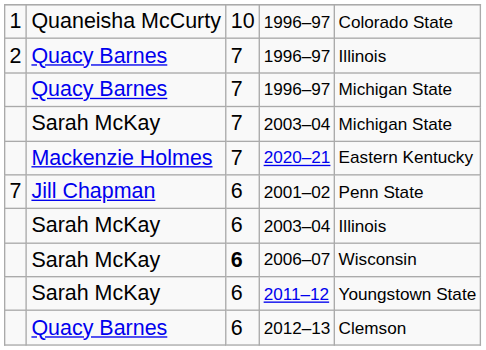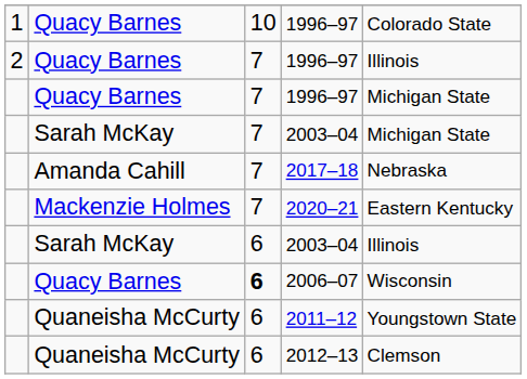1 / 1996–97 | column 2: Quaneisha McCurty -> Quacy Barnes
+ row: Amanda Cahill | 7 | 2017–18 | Nebraska
- row: 7 | Jill Chapman | 6 | 2001–02 | Penn State
2006–07 | column 2: Sarah McKay -> Quacy Barnes
2011–12 | column 2: Sarah McKay -> Quaneisha McCurty
2012–13 | column 2: Quacy Barnes -> Quaneisha McCurty
